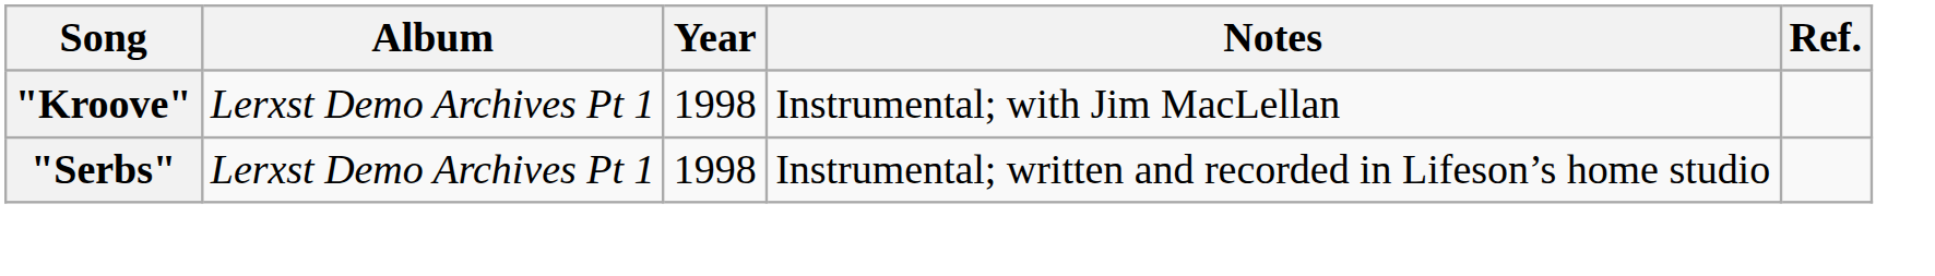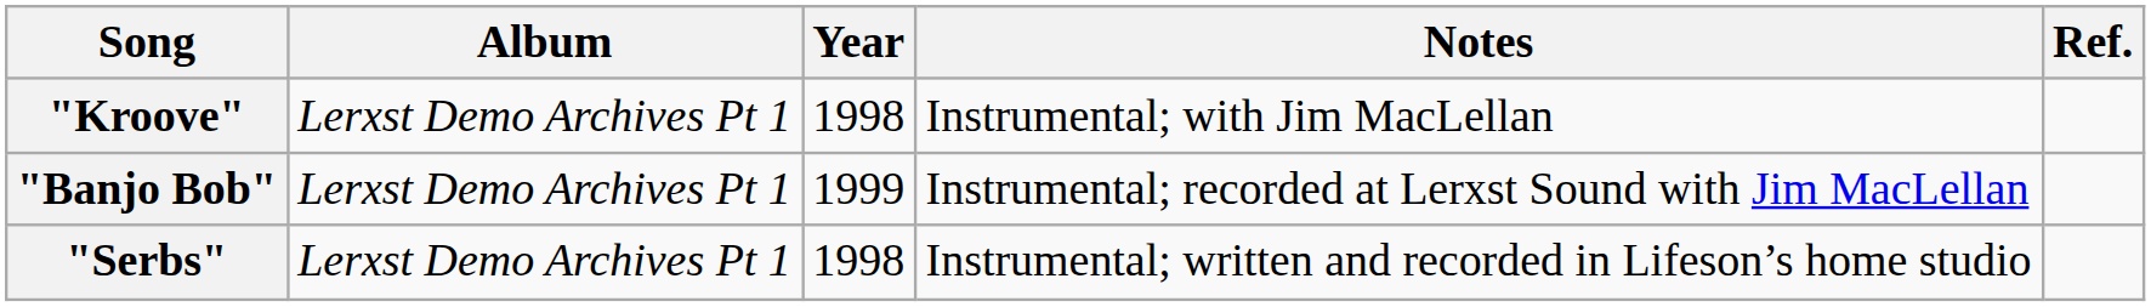+ row: "Banjo Bob" | Lerxst Demo Archives Pt 1 | 1999 | Instrumental; recorded at Lerxst Sound with Jim MacLellan
